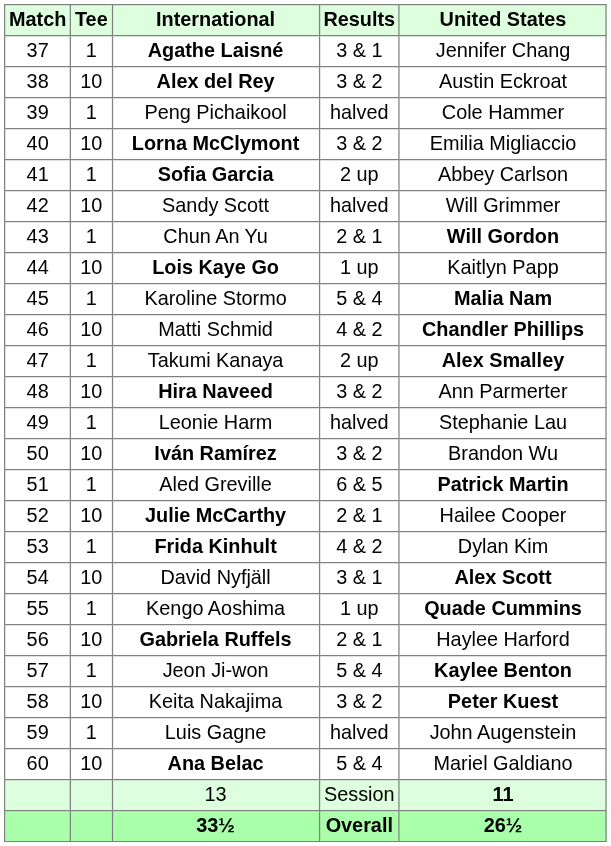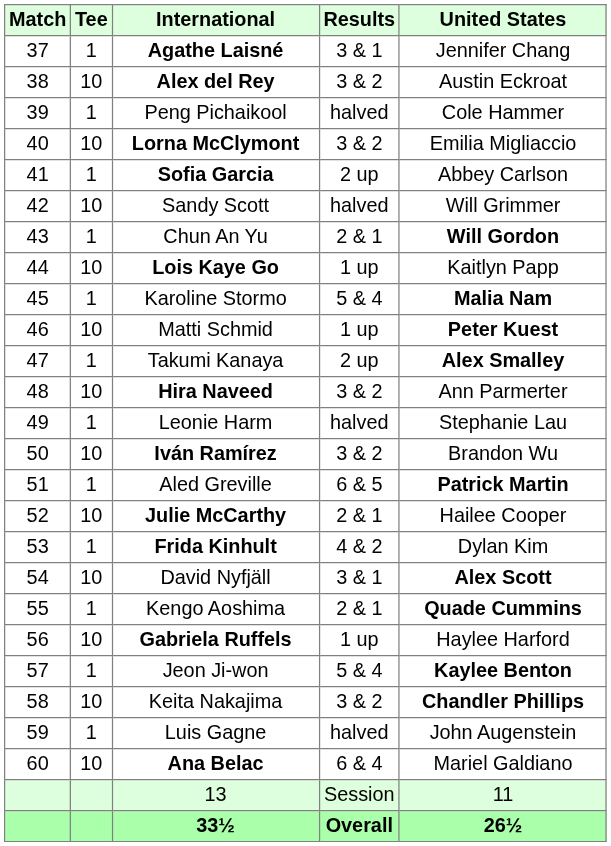Matti Schmid | Results: 4 & 2 -> 1 up
Matti Schmid | United States: Chandler Phillips -> Peter Kuest
Kengo Aoshima | Results: 1 up -> 2 & 1
Gabriela Ruffels | Results: 2 & 1 -> 1 up
Keita Nakajima | United States: Peter Kuest -> Chandler Phillips
Ana Belac | Results: 5 & 4 -> 6 & 4
13 | United States: bold -> normal
